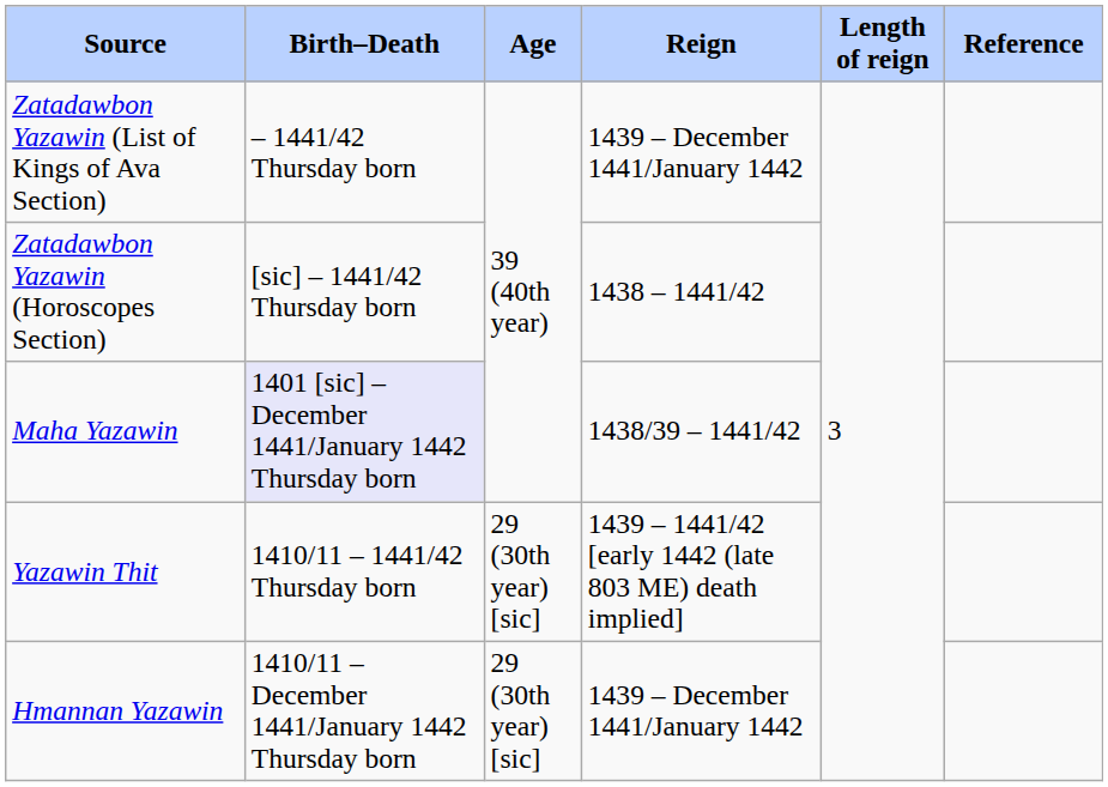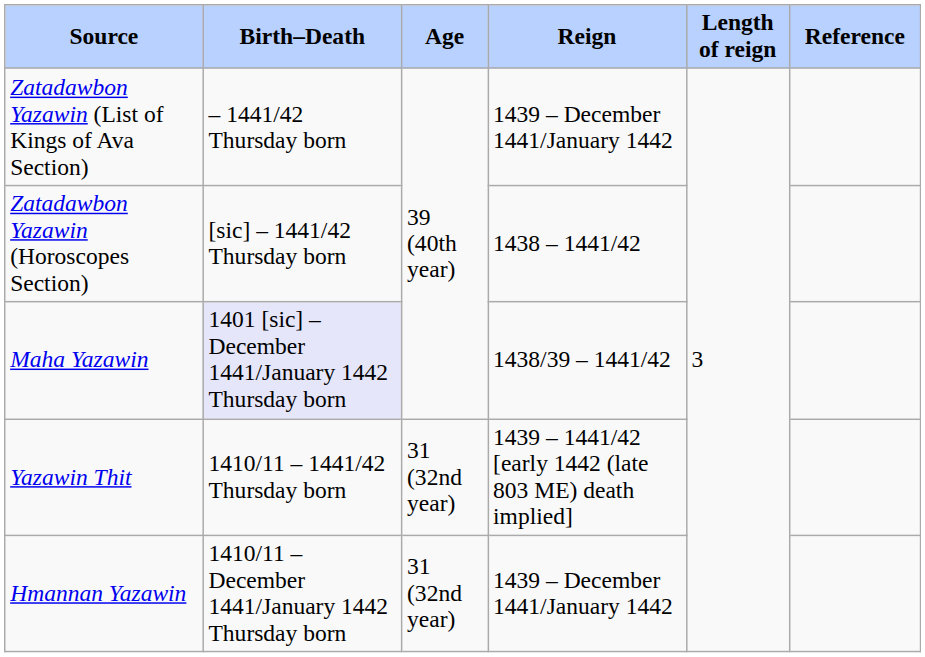Yazawin Thit | Age: 29 (30th year) [sic] -> 31 (32nd year)
Hmannan Yazawin | Age: 29 (30th year) [sic] -> 31 (32nd year)
